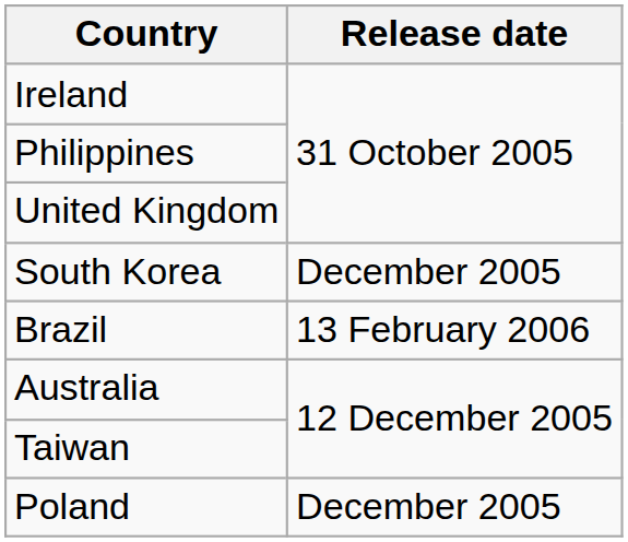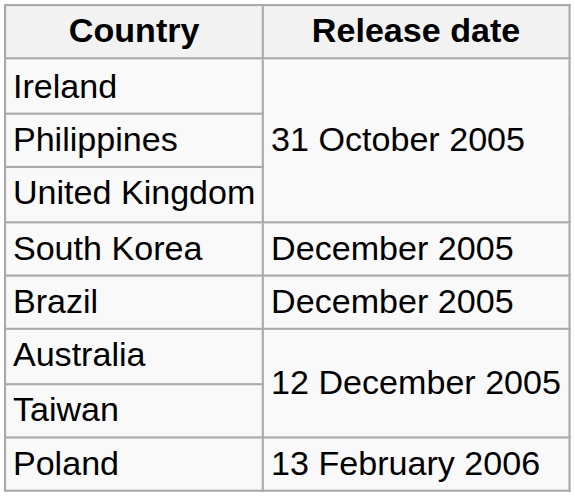Brazil | Release date: 13 February 2006 -> December 2005
Poland | Release date: December 2005 -> 13 February 2006
